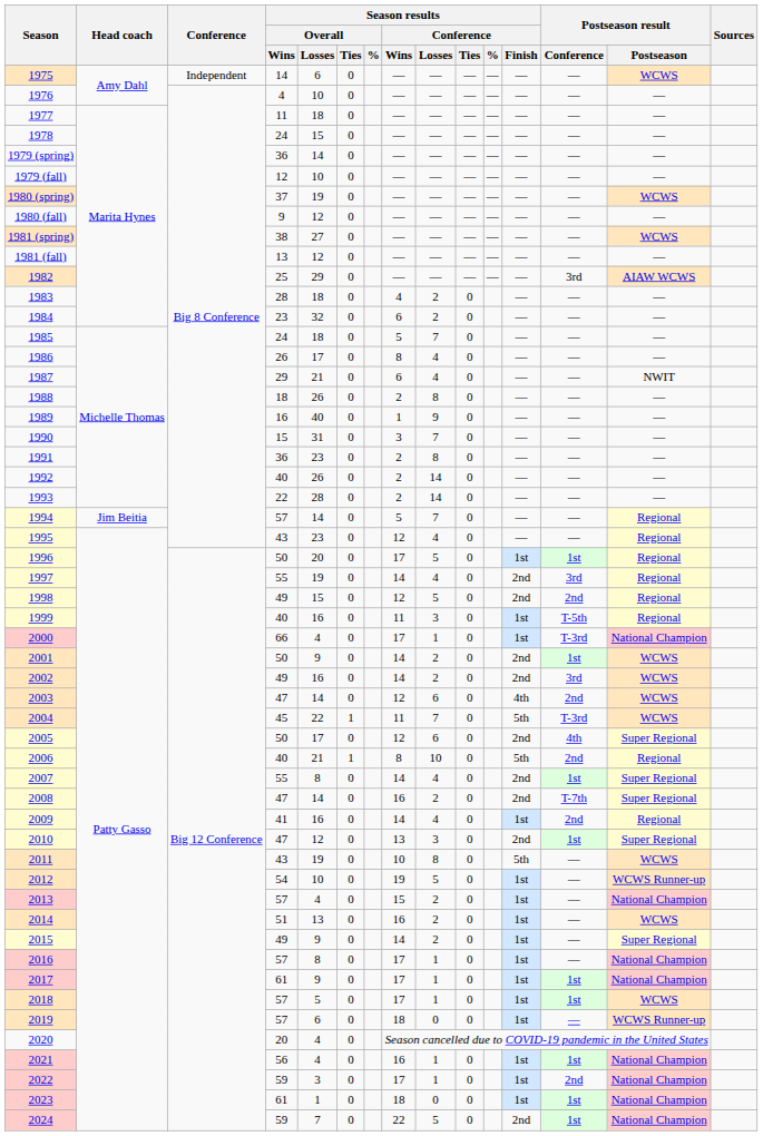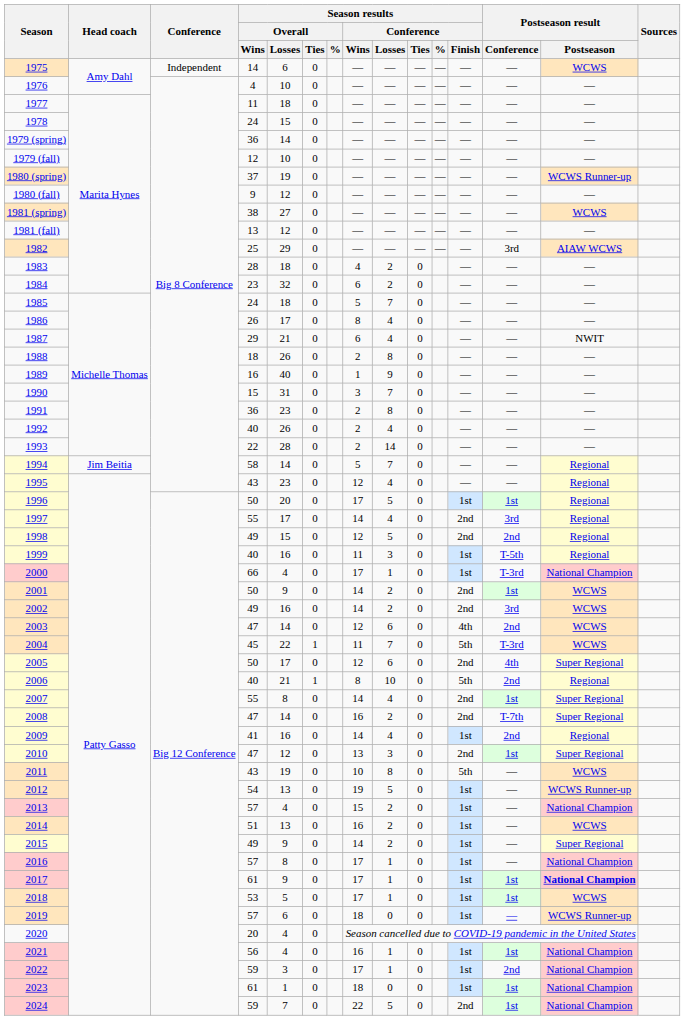1980 (spring) | Postseason result / Postseason: WCWS -> WCWS Runner-up
1992 | Season results / Conference / Losses: 14 -> 4
1994 | Season results / Overall / Wins: 57 -> 58
1997 | Season results / Overall / Losses: 19 -> 17
2012 | Season results / Overall / Losses: 10 -> 13
2017 | Postseason result / Postseason: normal -> bold
2018 | Season results / Overall / Wins: 57 -> 53
